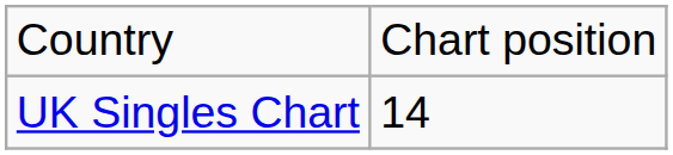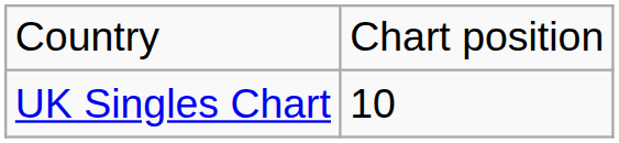UK Singles Chart | column 2: 14 -> 10
